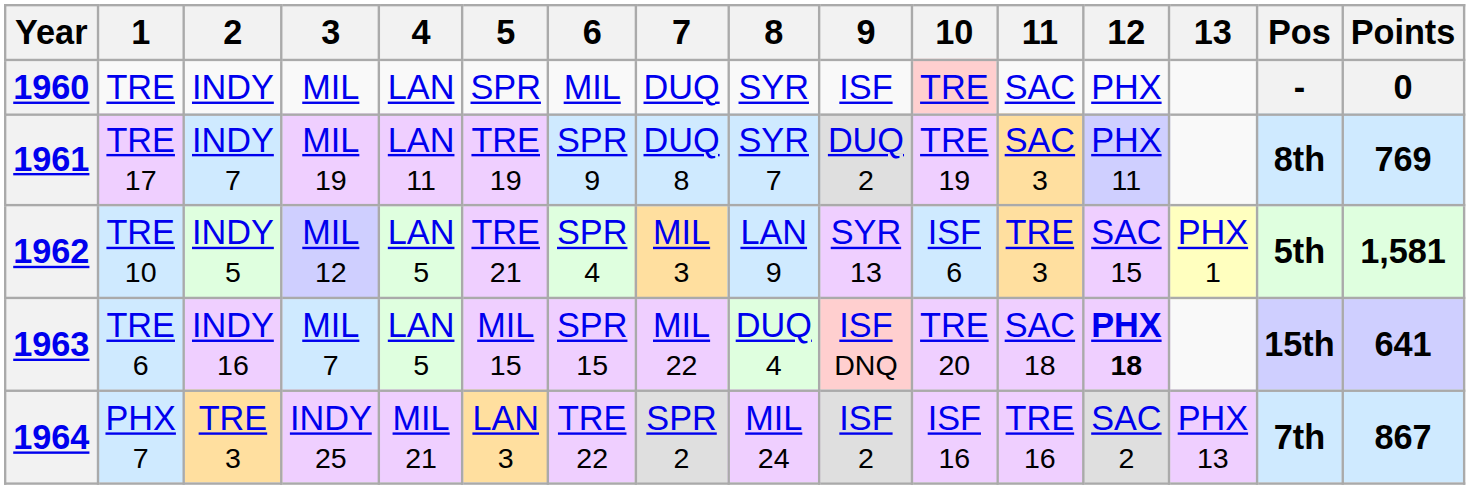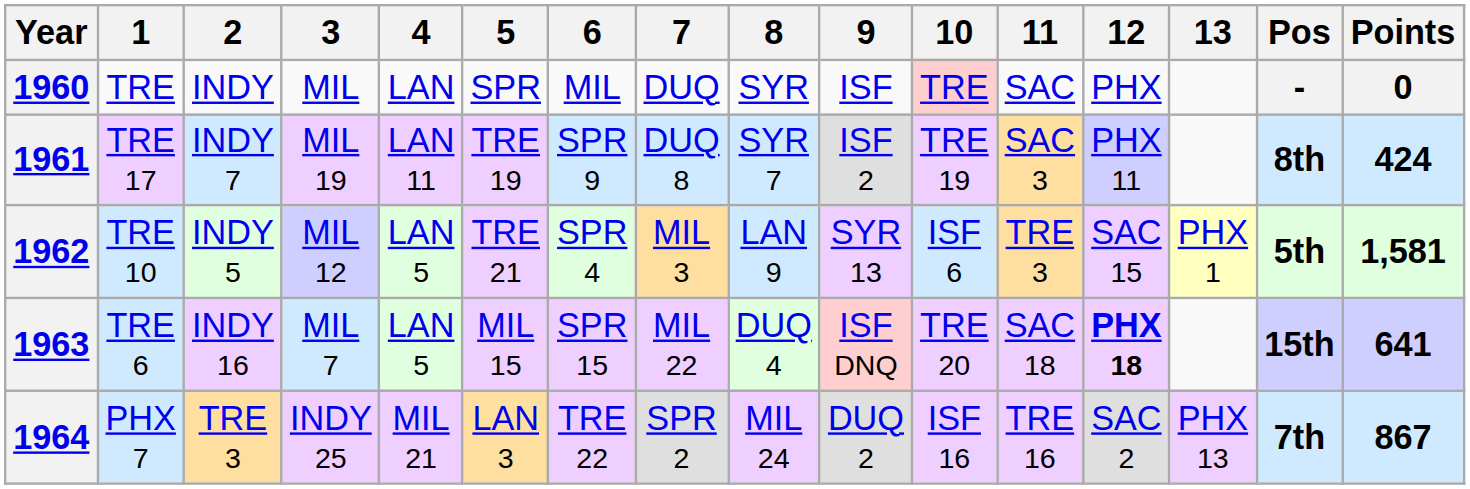1961 | 9: DUQ 2 -> ISF 2
1961 | Points: 769 -> 424
1964 | 9: ISF 2 -> DUQ 2
